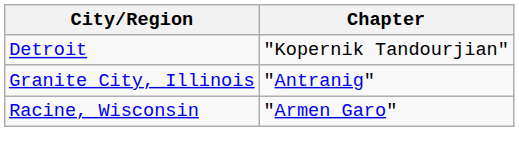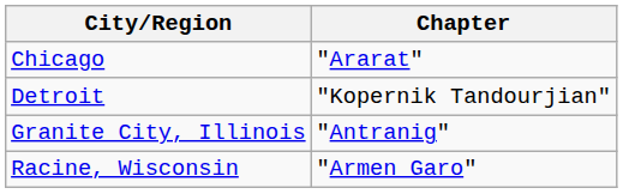+ row: Chicago | "Ararat"
